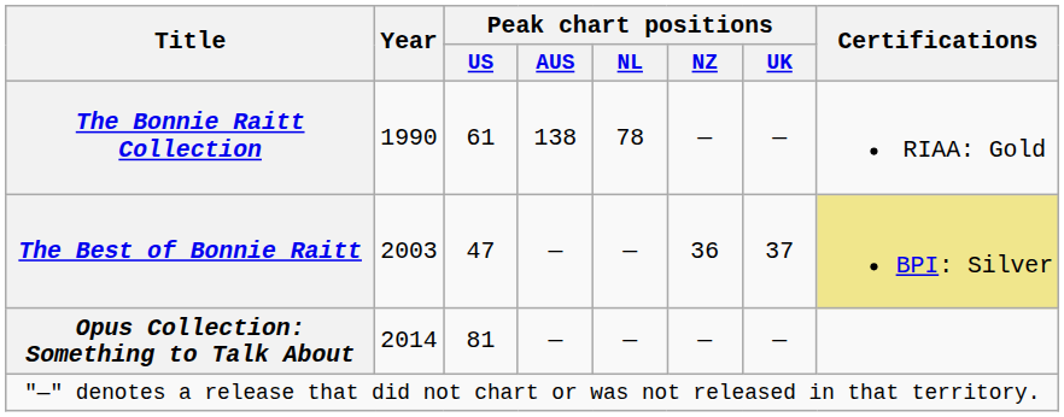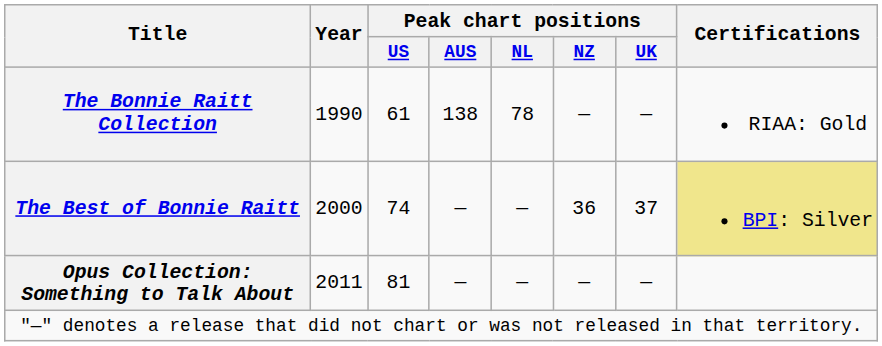The Best of Bonnie Raitt | Year: 2003 -> 2000
The Best of Bonnie Raitt | Peak chart positions / US: 47 -> 74
Opus Collection: Something to Talk About | Year: 2014 -> 2011
